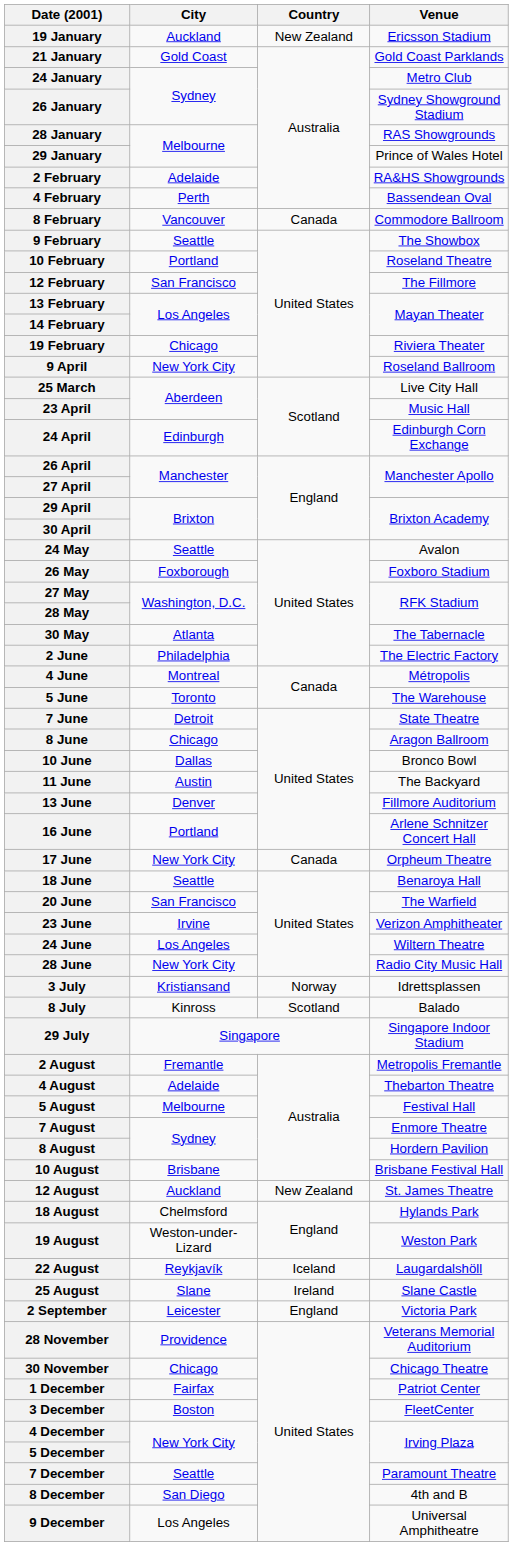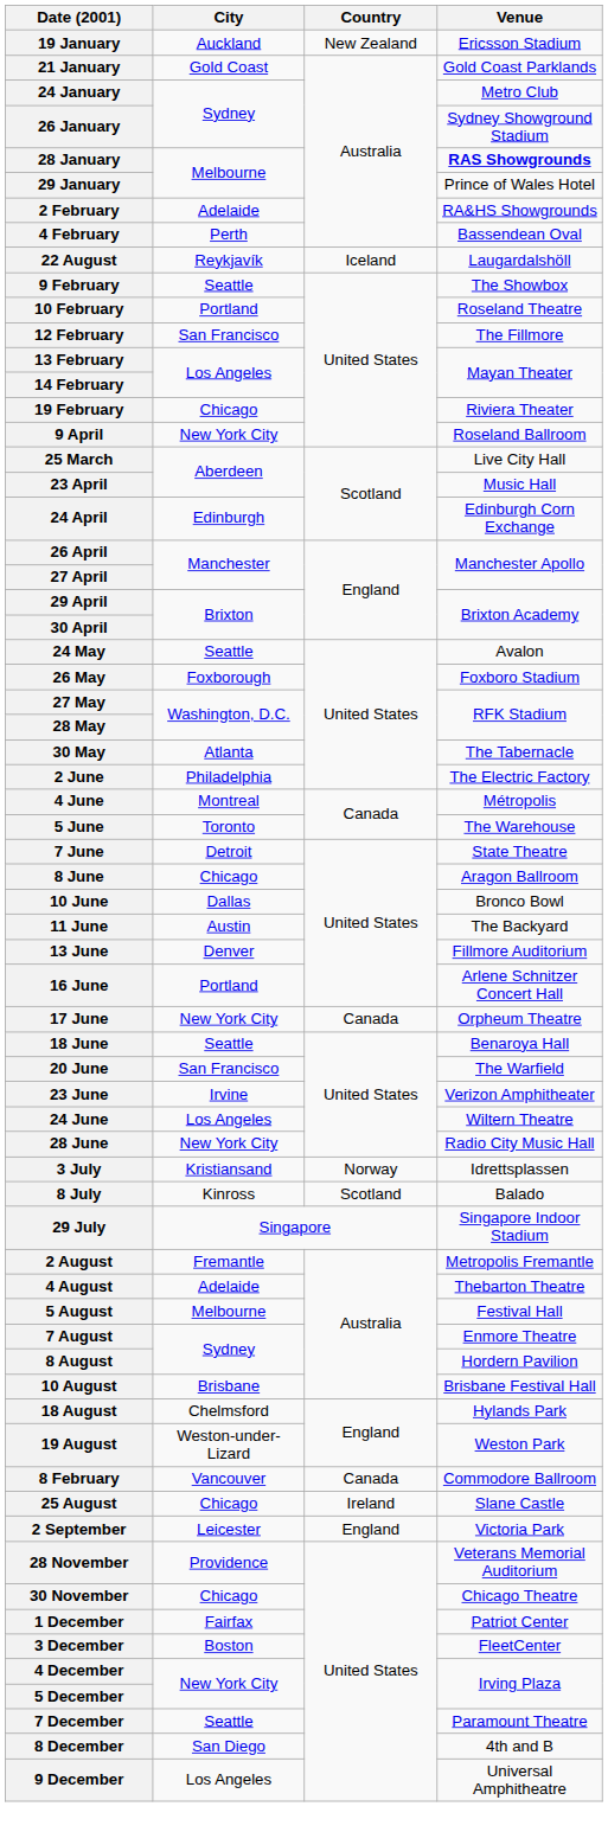28 January | Venue: normal -> bold
rows swapped: 8 February <-> 22 August
- row: 12 August | Auckland | New Zealand | St. James Theatre
25 August | City: Slane -> Chicago
